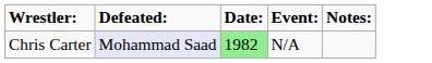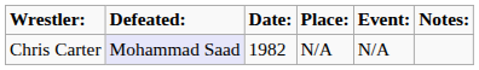+ column: Place: | N/A
Chris Carter | Date:: lightgreen background -> no background
